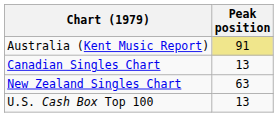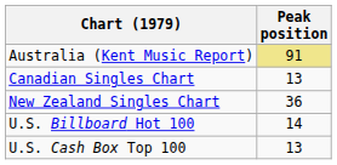New Zealand Singles Chart | Peak position: 63 -> 36
+ row: U.S. Billboard Hot 100 | 14
